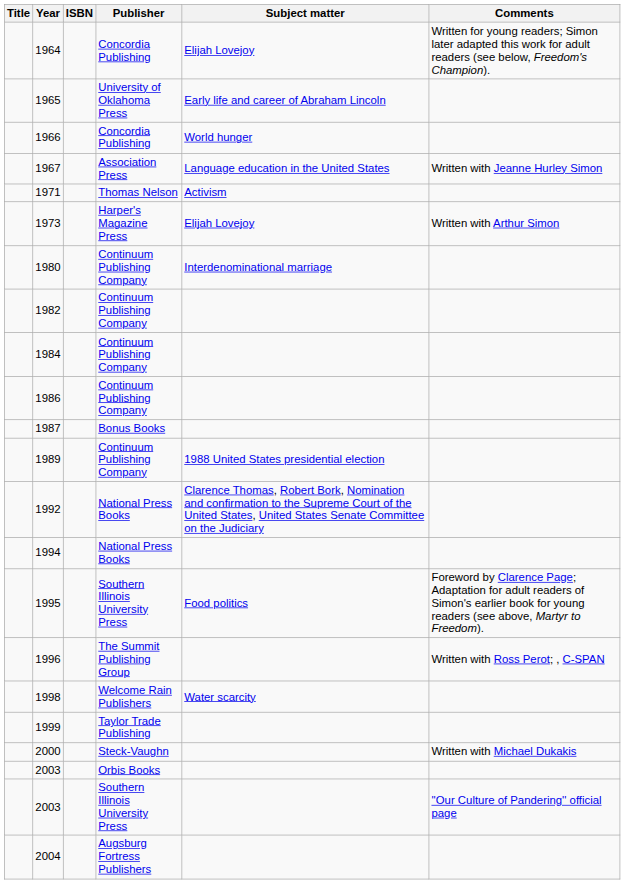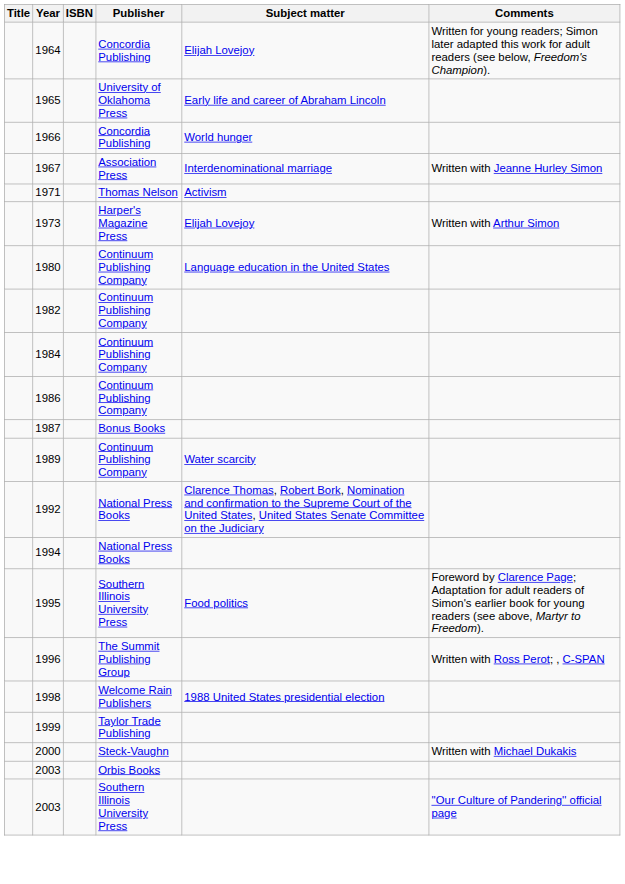1967 | Subject matter: Language education in the United States -> Interdenominational marriage
1980 | Subject matter: Interdenominational marriage -> Language education in the United States
1989 | Subject matter: 1988 United States presidential election -> Water scarcity
1998 | Subject matter: Water scarcity -> 1988 United States presidential election
- row: 2004 | Augsburg Fortress Publishers
